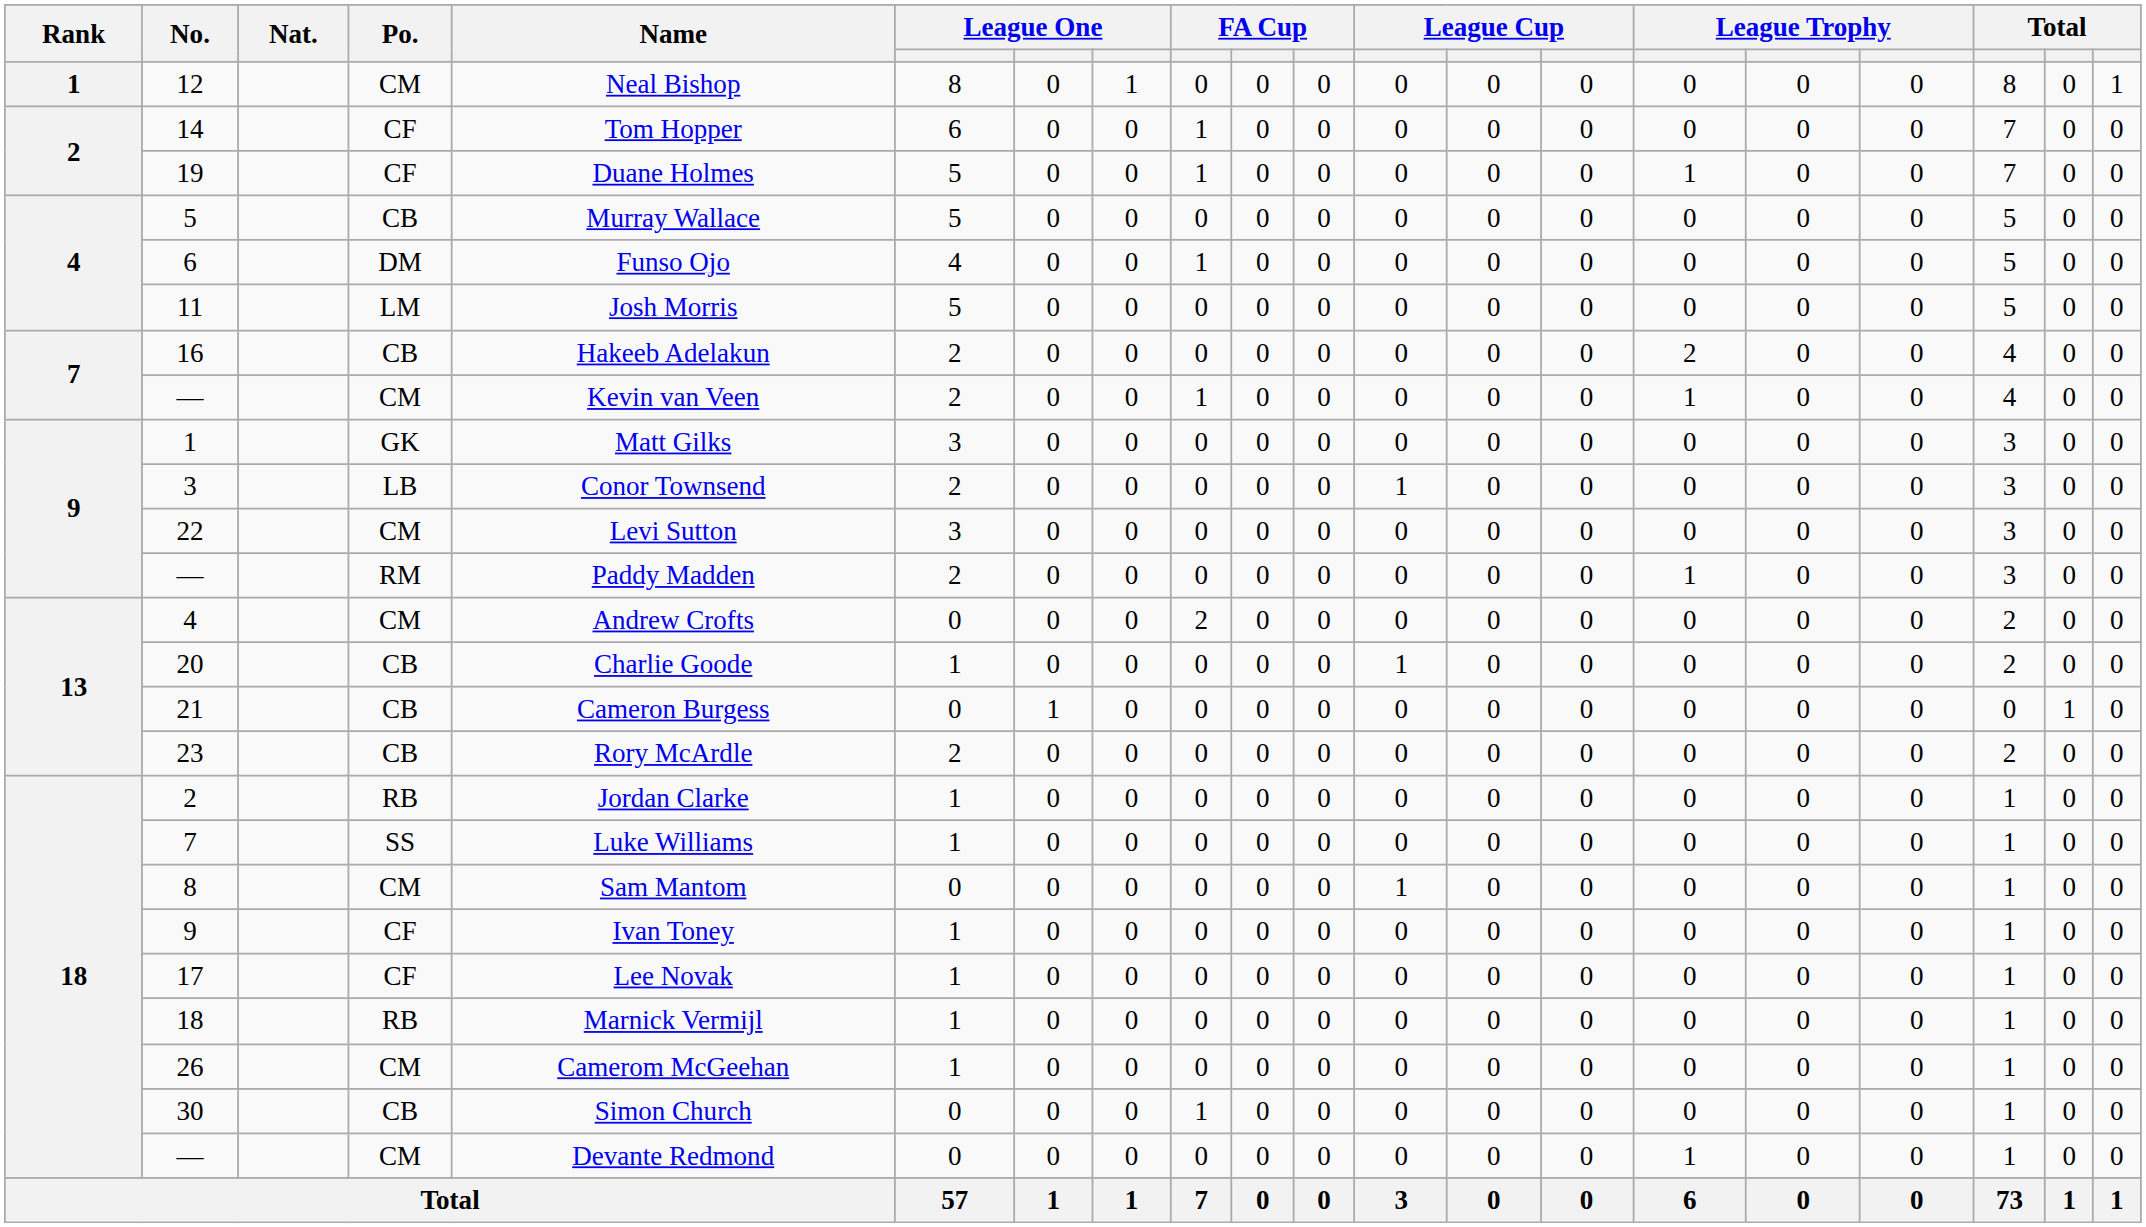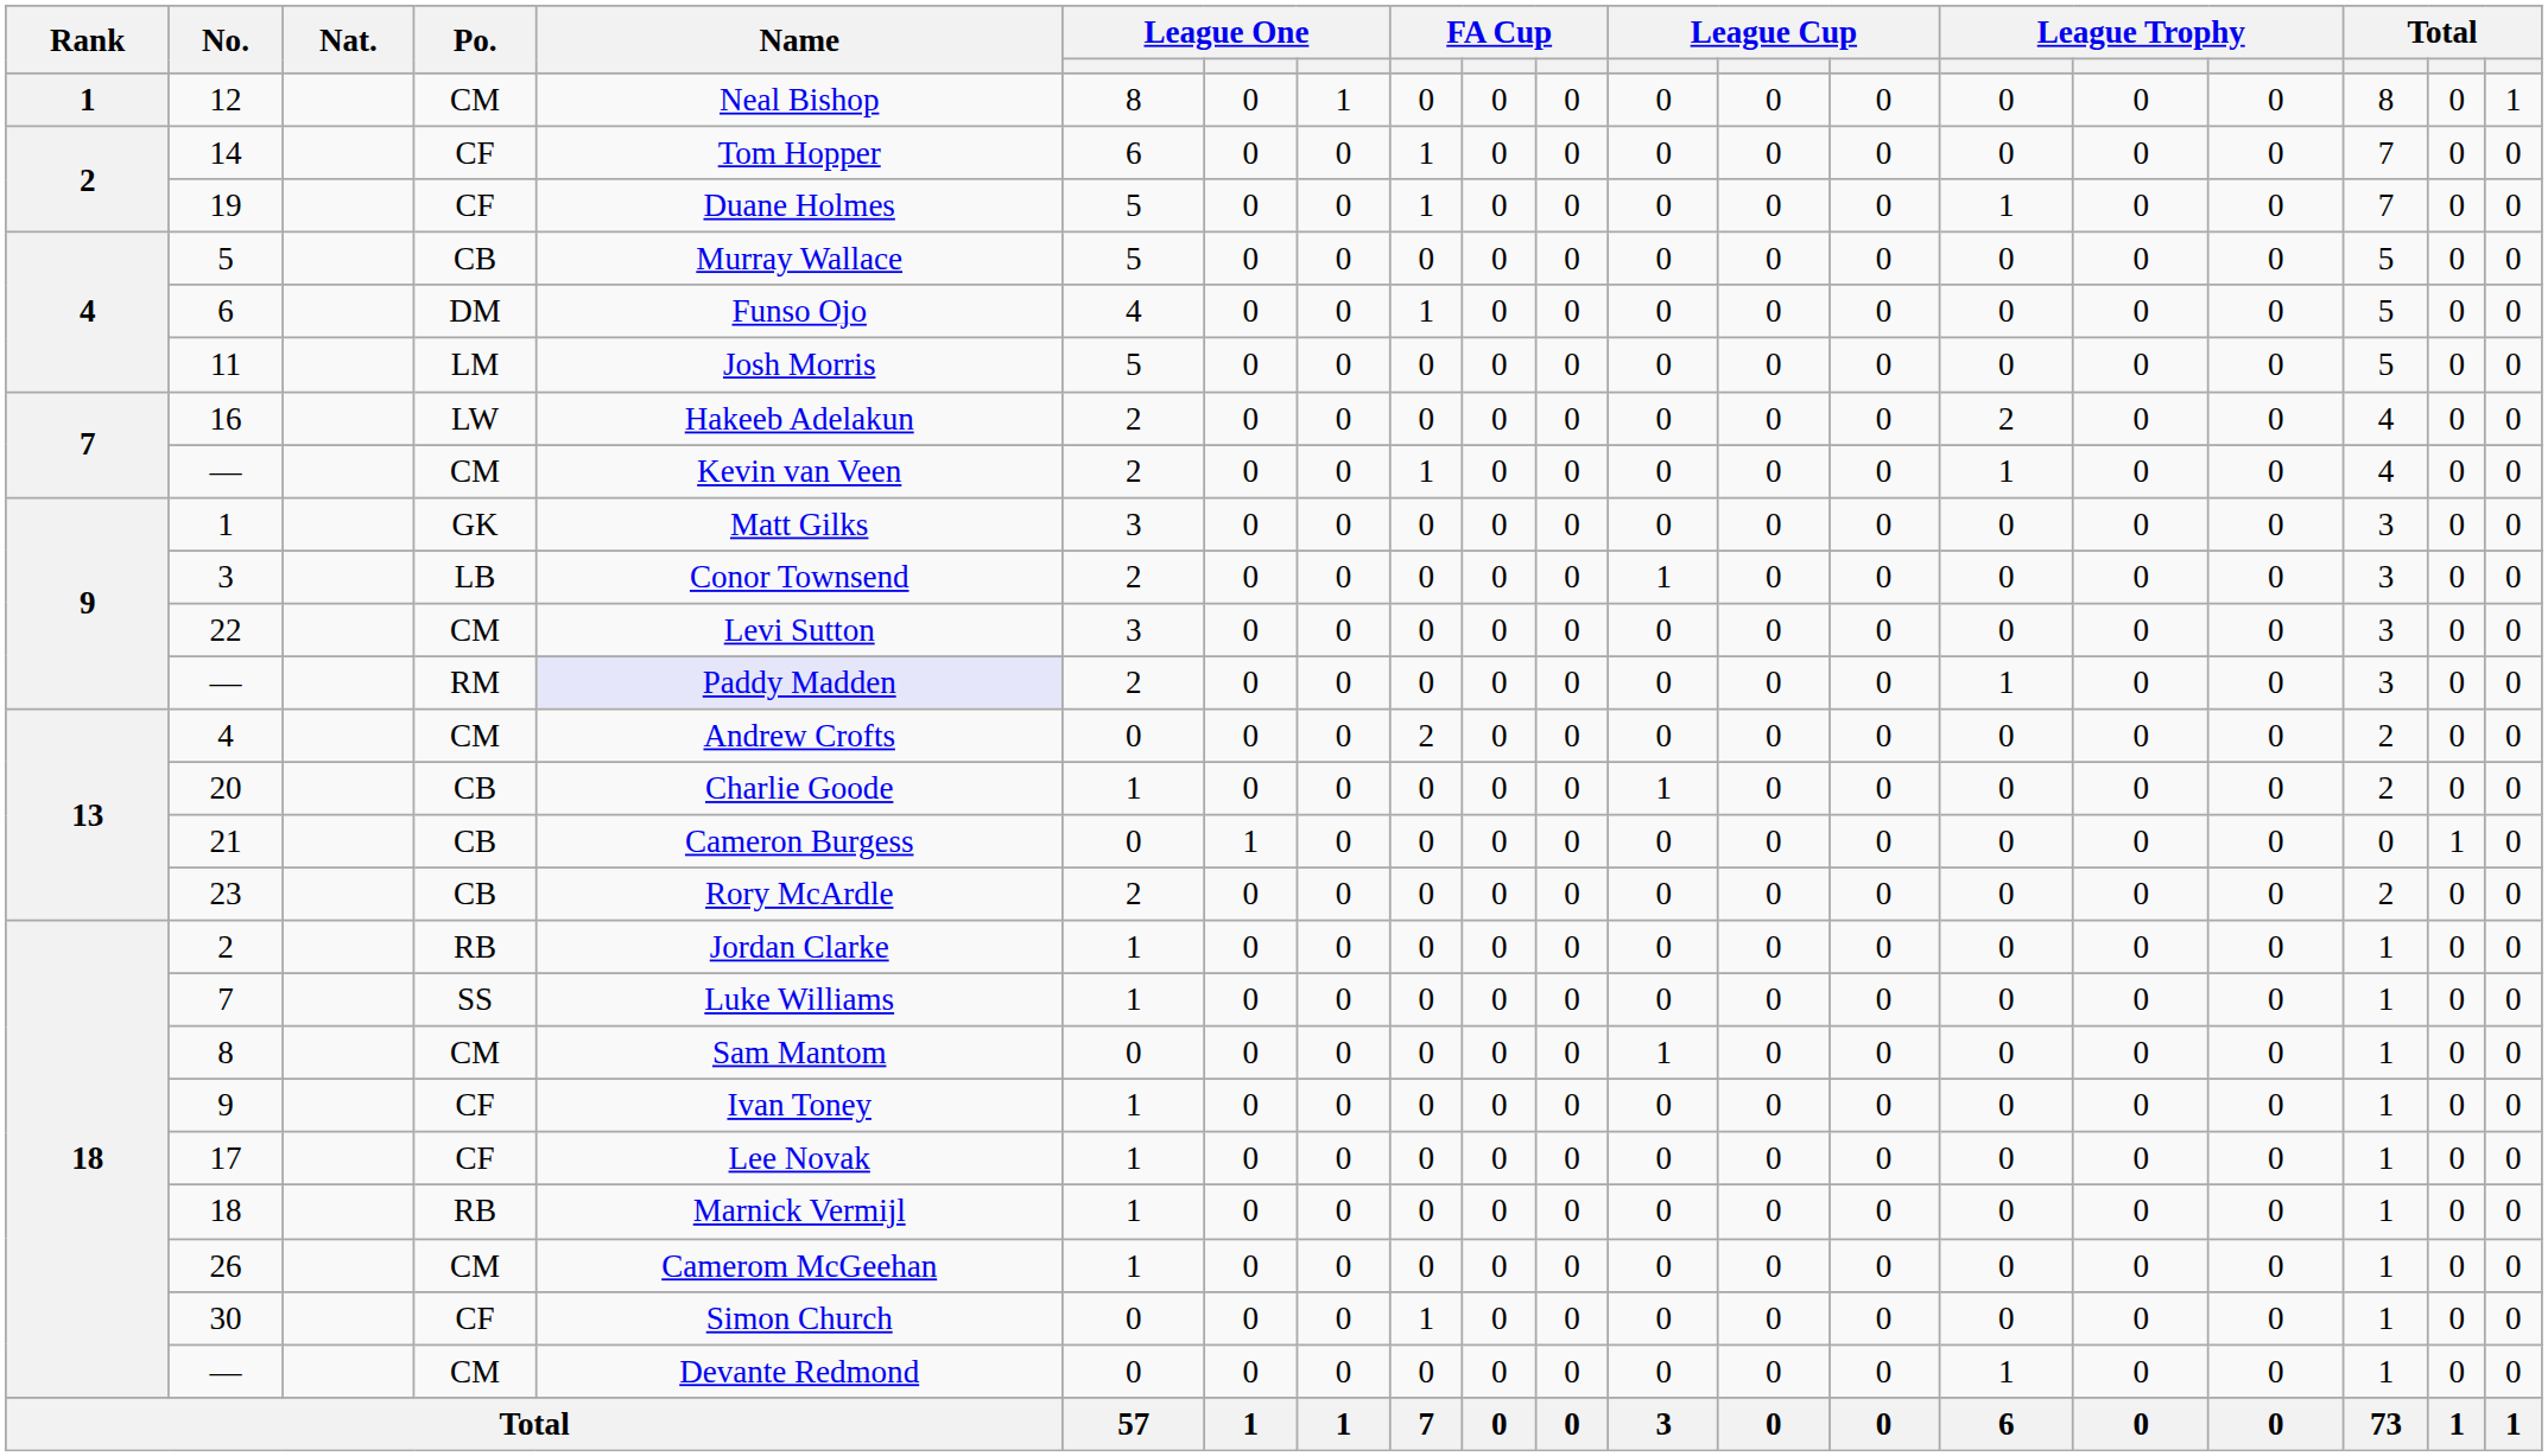16 | Po.: CB -> LW
9 / — | Name: no background -> lavender background
30 | Po.: CB -> CF
